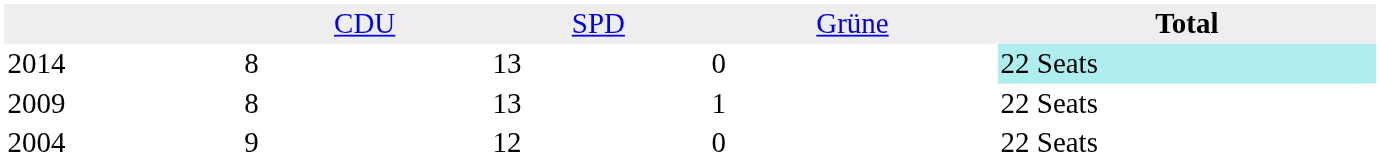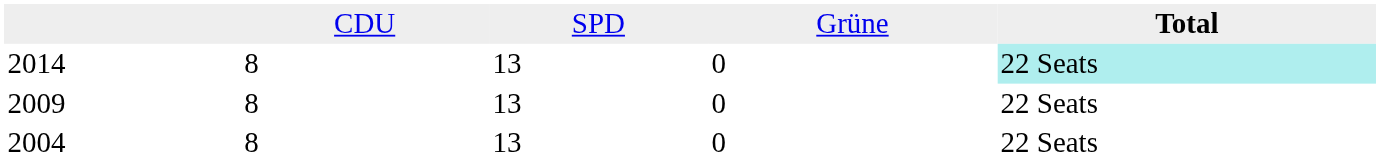2009 | column 4: 1 -> 0
2004 | column 2: 9 -> 8
2004 | column 3: 12 -> 13
